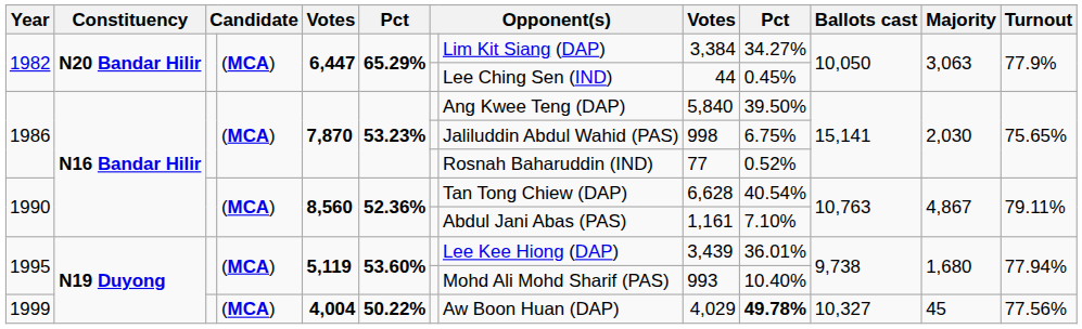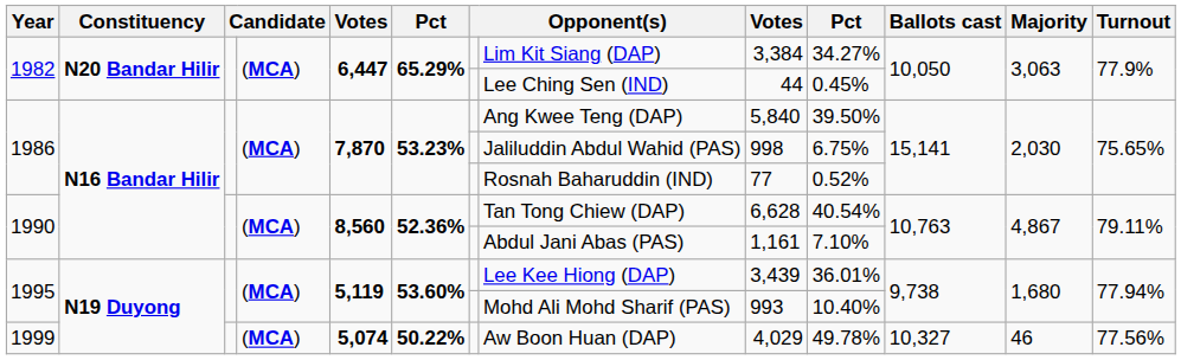1999 | column 5: 4,004 -> 5,074
1999 | column 10: bold -> normal
1999 | Majority: 45 -> 46
